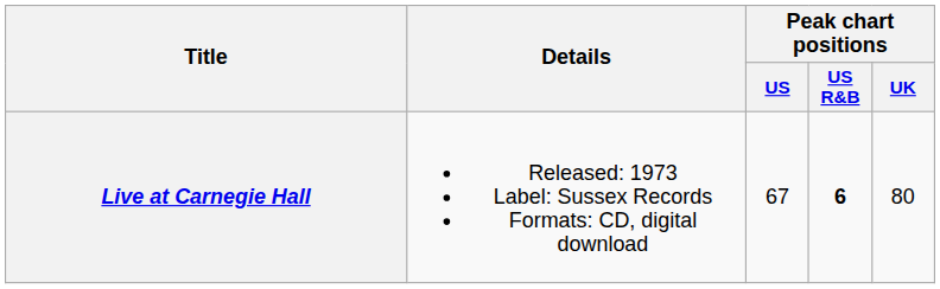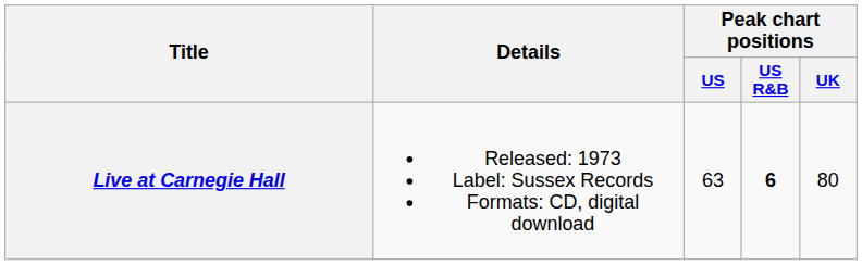Live at Carnegie Hall | Peak chart positions / US: 67 -> 63
